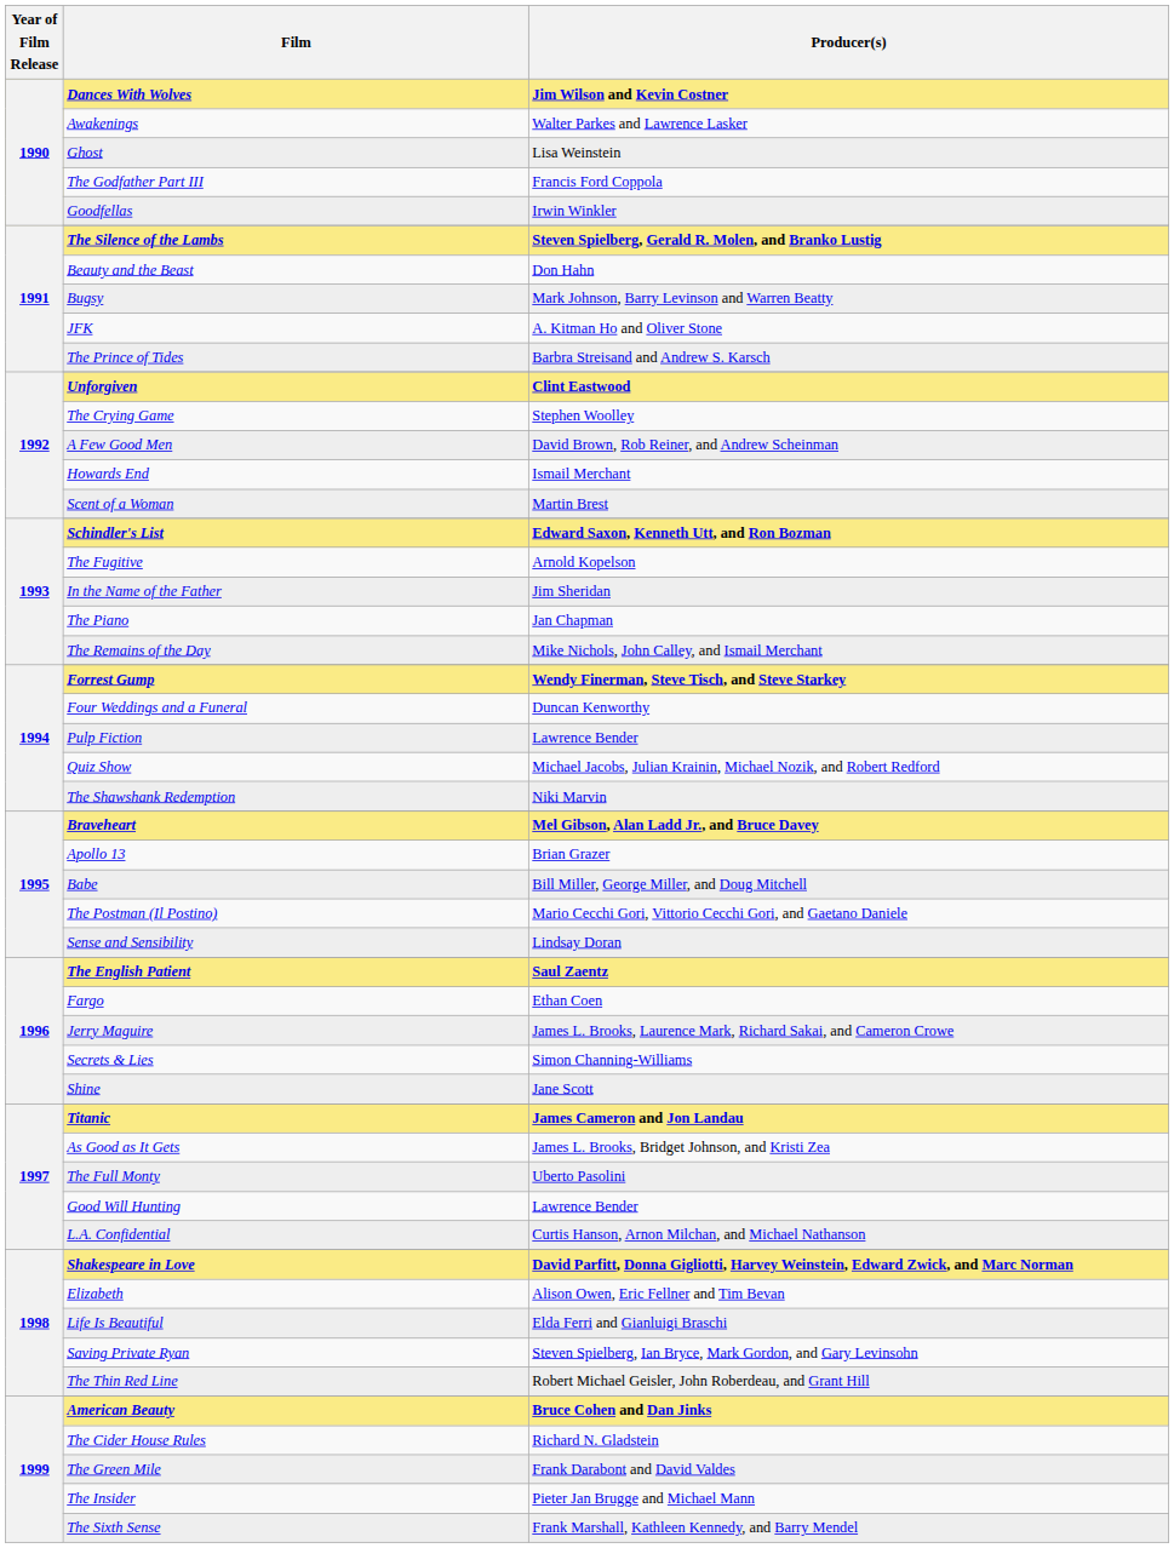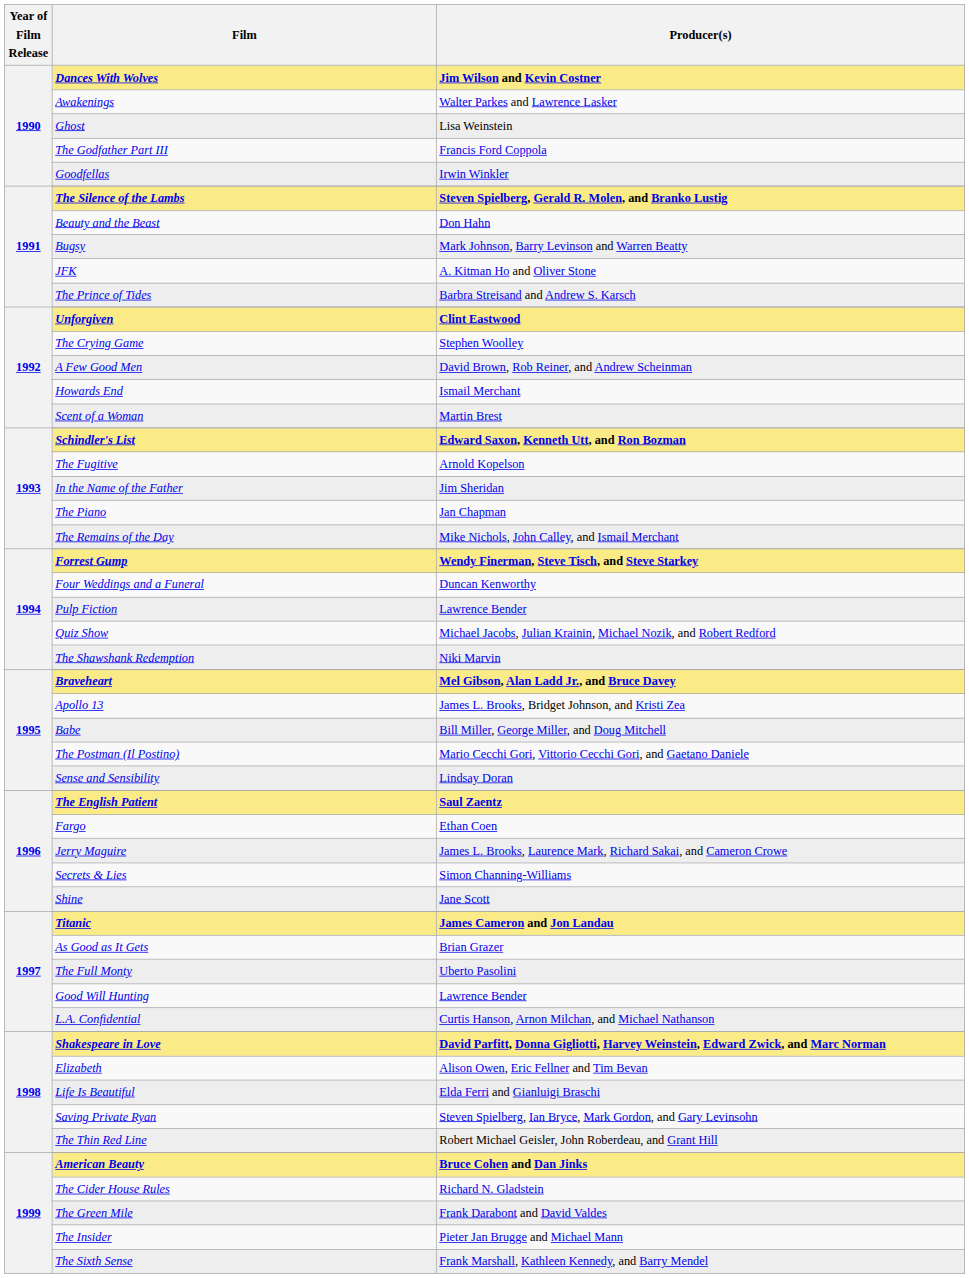Apollo 13 | Producer(s): Brian Grazer -> James L. Brooks, Bridget Johnson, and Kristi Zea
As Good as It Gets | Producer(s): James L. Brooks, Bridget Johnson, and Kristi Zea -> Brian Grazer
